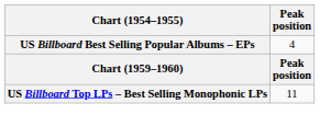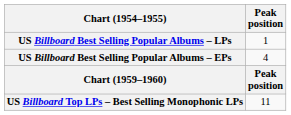+ row: US Billboard Best Selling Popular Albums – LPs | 1
